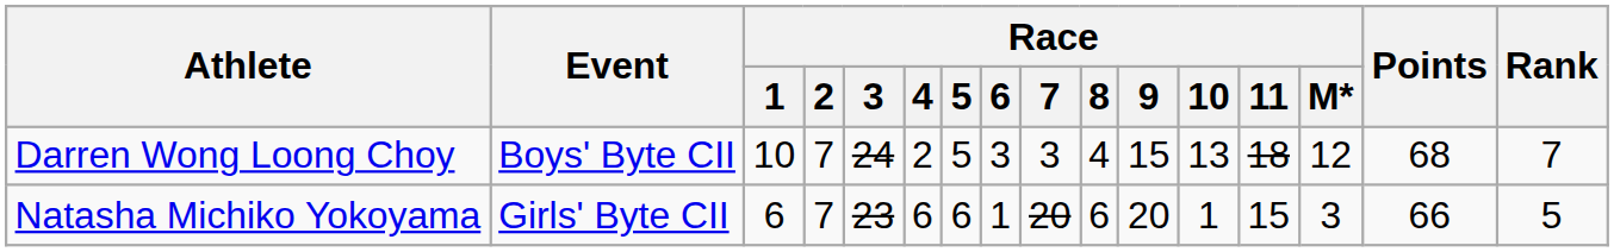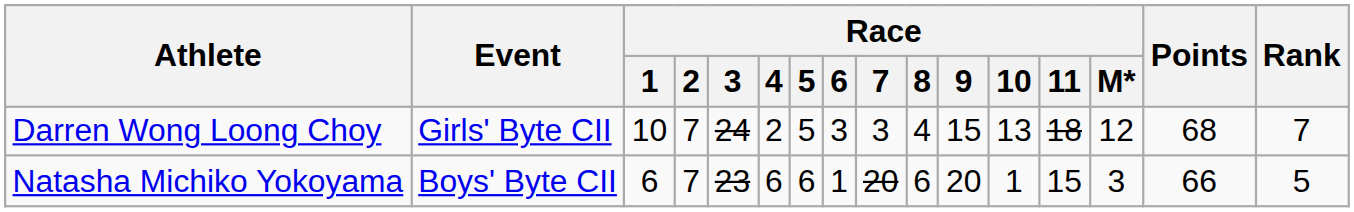Darren Wong Loong Choy | Event: Boys' Byte CII -> Girls' Byte CII
Natasha Michiko Yokoyama | Event: Girls' Byte CII -> Boys' Byte CII
